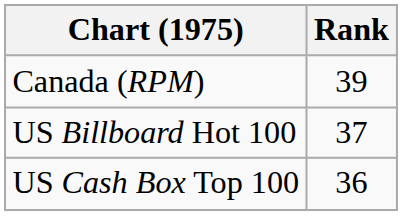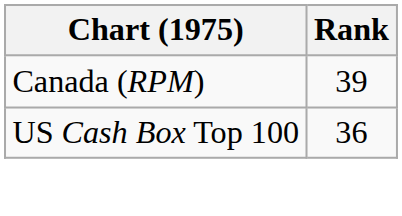- row: US Billboard Hot 100 | 37
